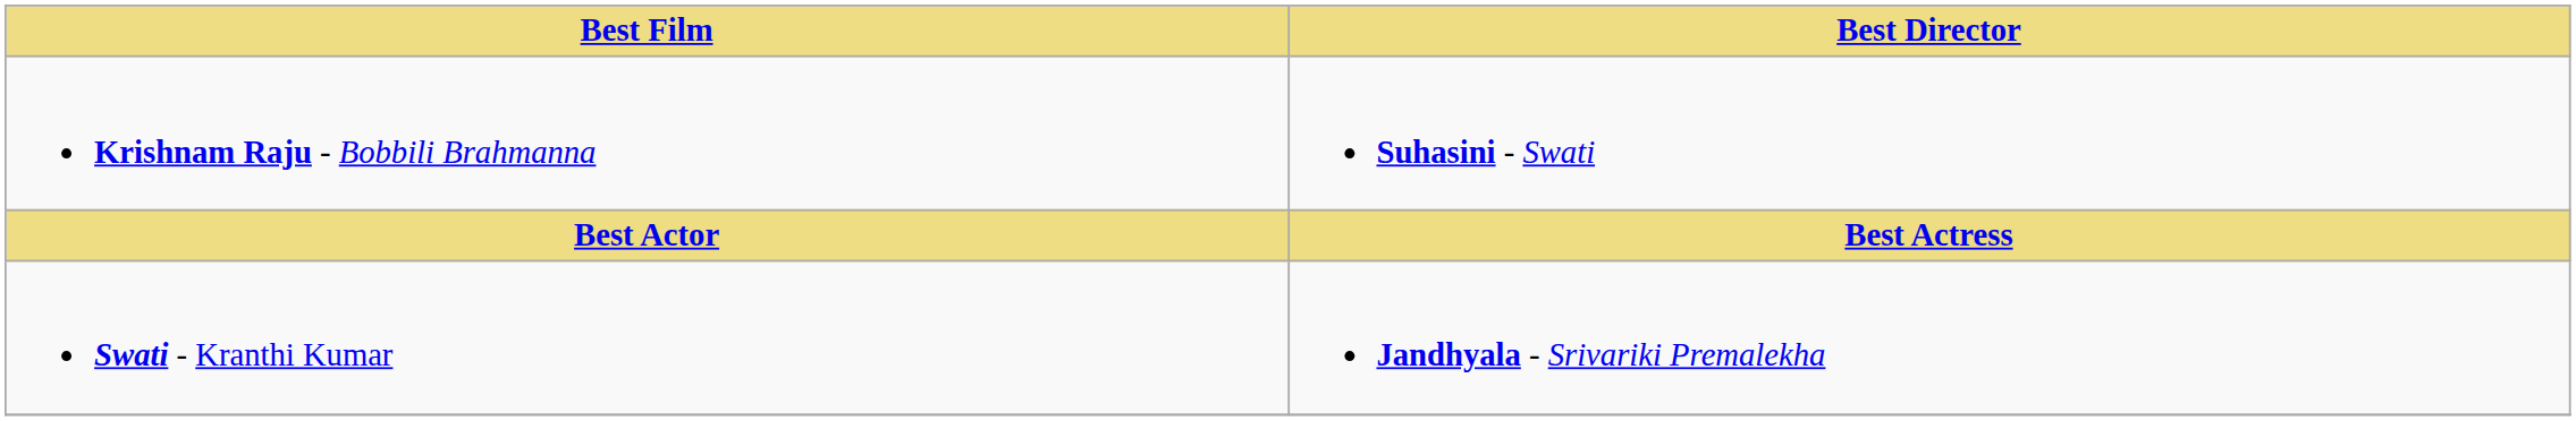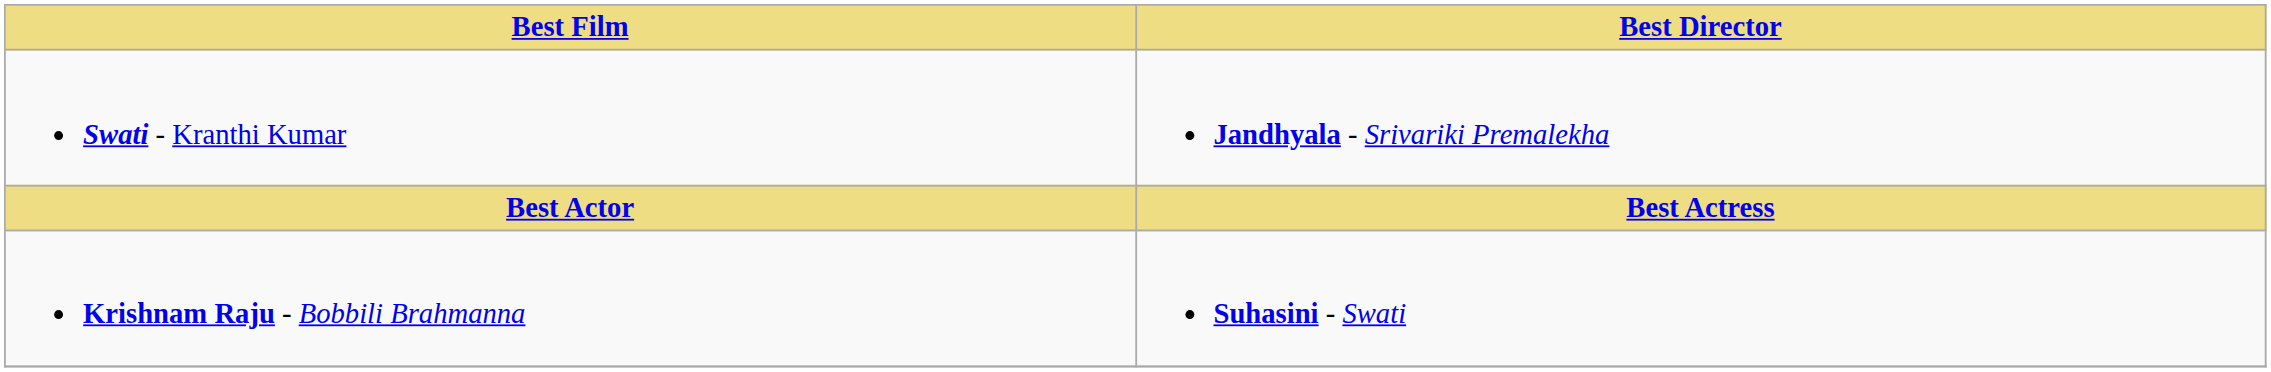rows swapped: Swati - Kranthi Kumar <-> Krishnam Raju - Bobbili Brahmanna
